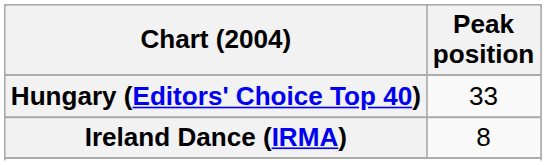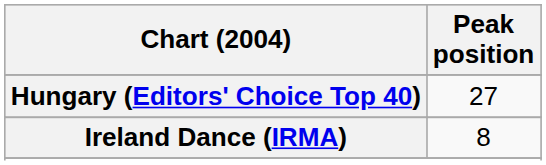Hungary (Editors' Choice Top 40) | Peak position: 33 -> 27
